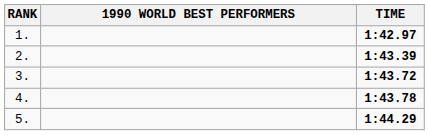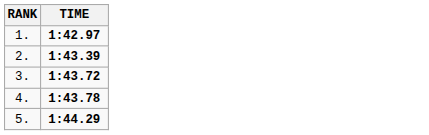- column: 1990 WORLD BEST PERFORMERS
